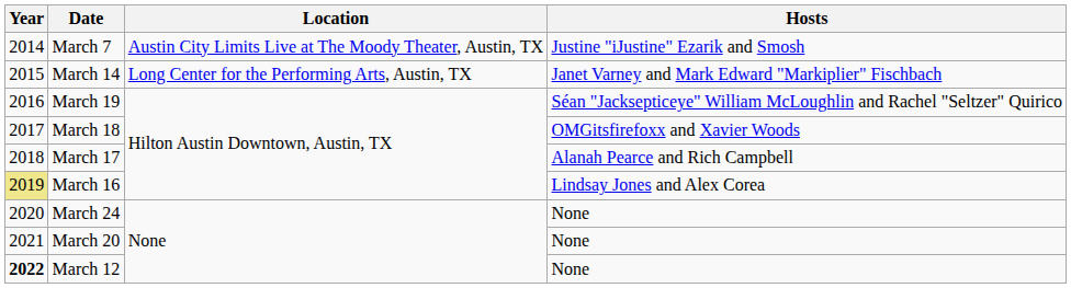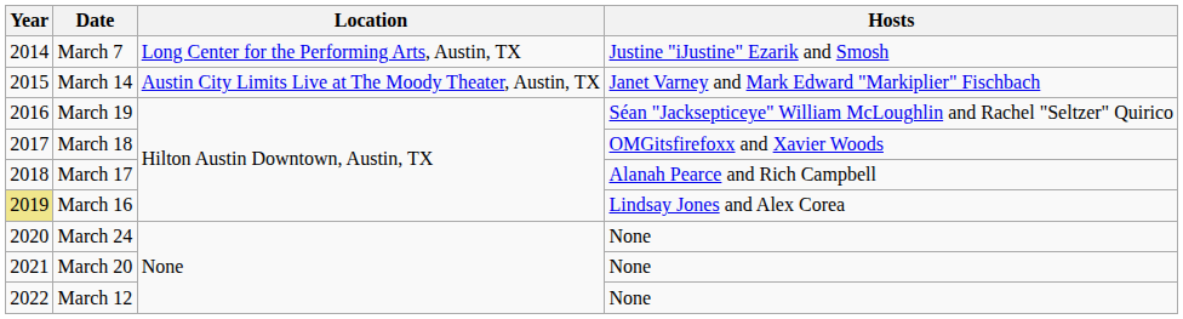March 7 | Location: Austin City Limits Live at The Moody Theater, Austin, TX -> Long Center for the Performing Arts, Austin, TX
March 14 | Location: Long Center for the Performing Arts, Austin, TX -> Austin City Limits Live at The Moody Theater, Austin, TX
March 12 | Year: bold -> normal
